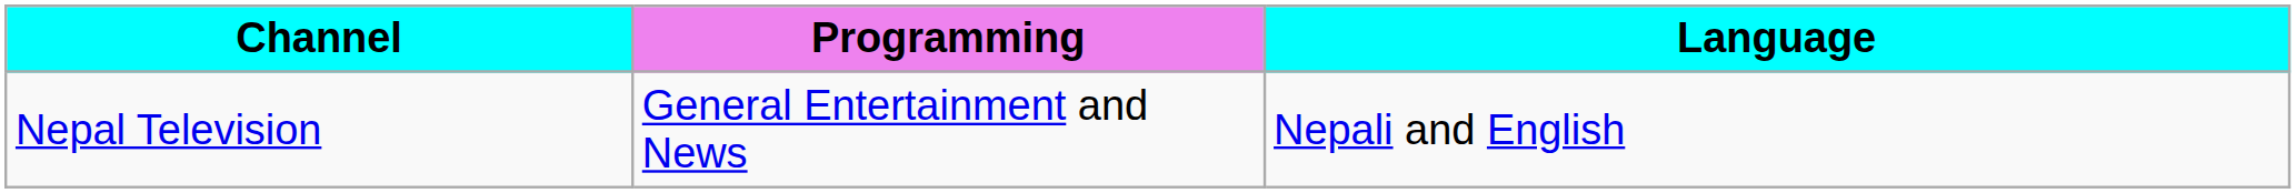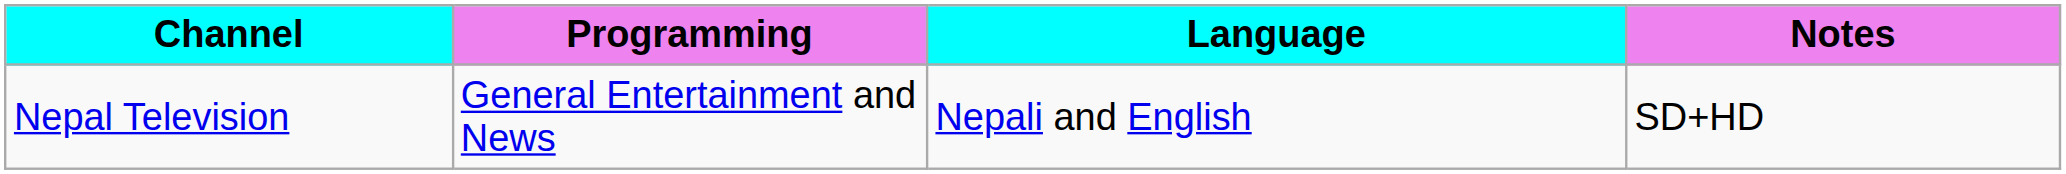+ column: Notes | SD+HD
